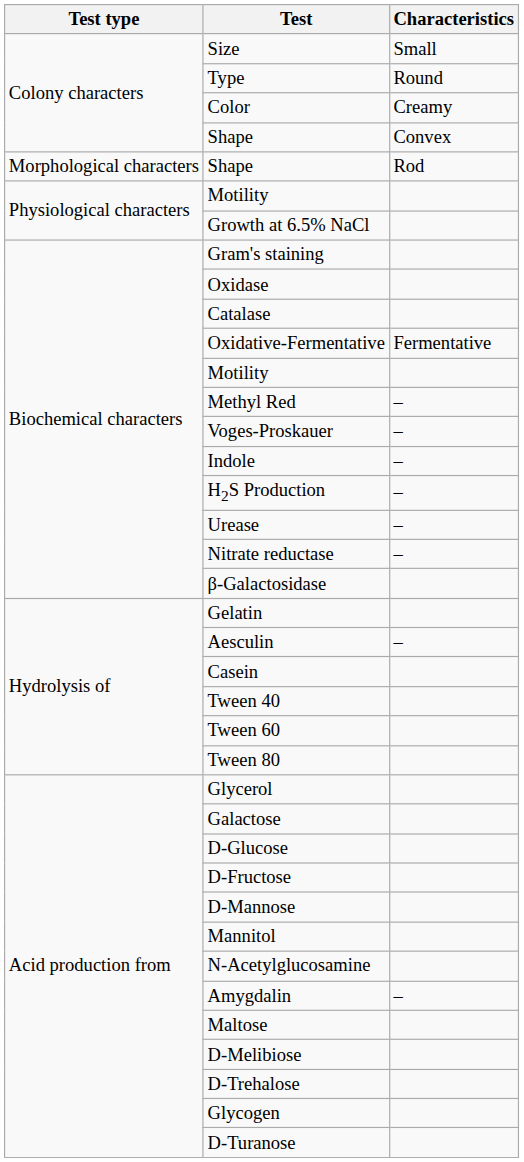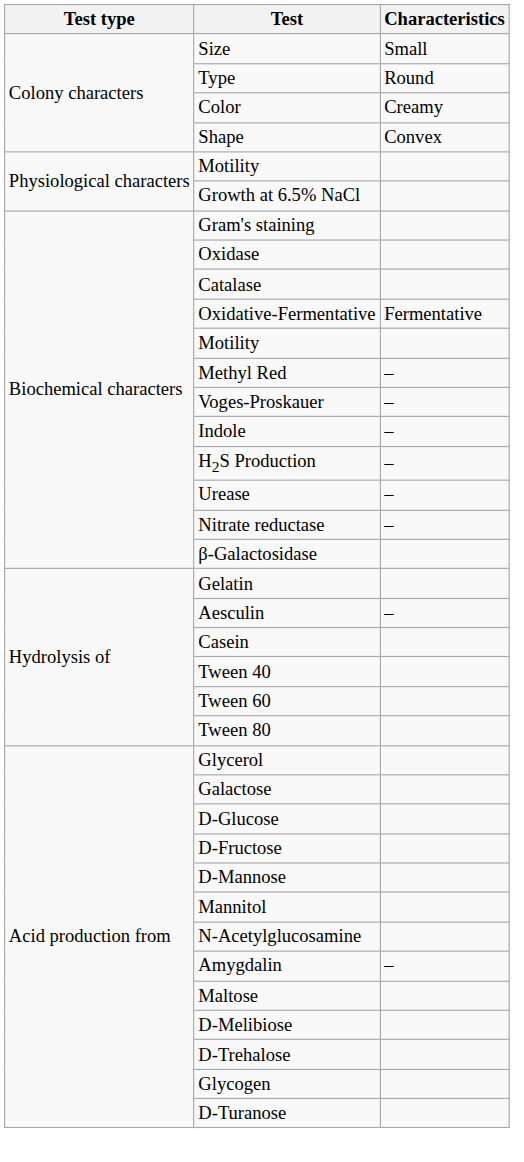- row: Morphological characters | Shape | Rod
